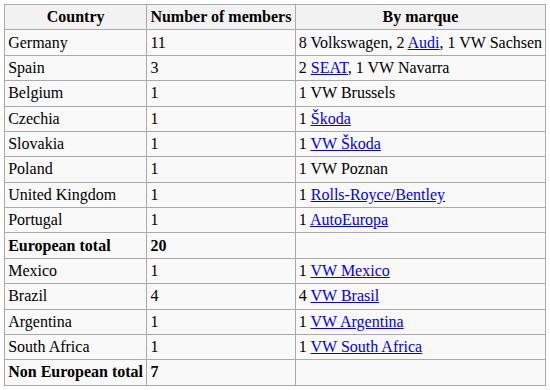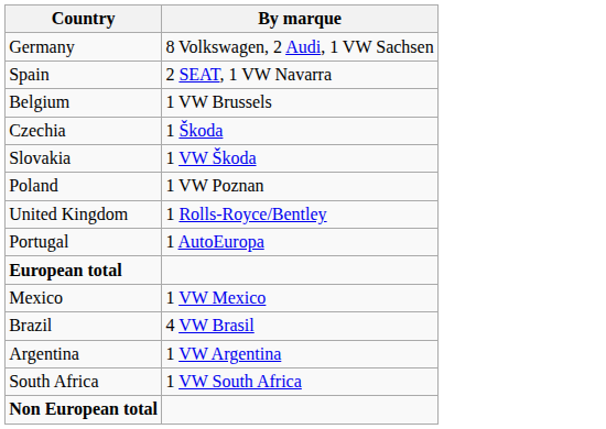- column: Number of members | 11 | 3 | 1 | 1 | 1 | 1 | 1 | 1 | 20 | 1 | 4 | 1 | 1 | 7
